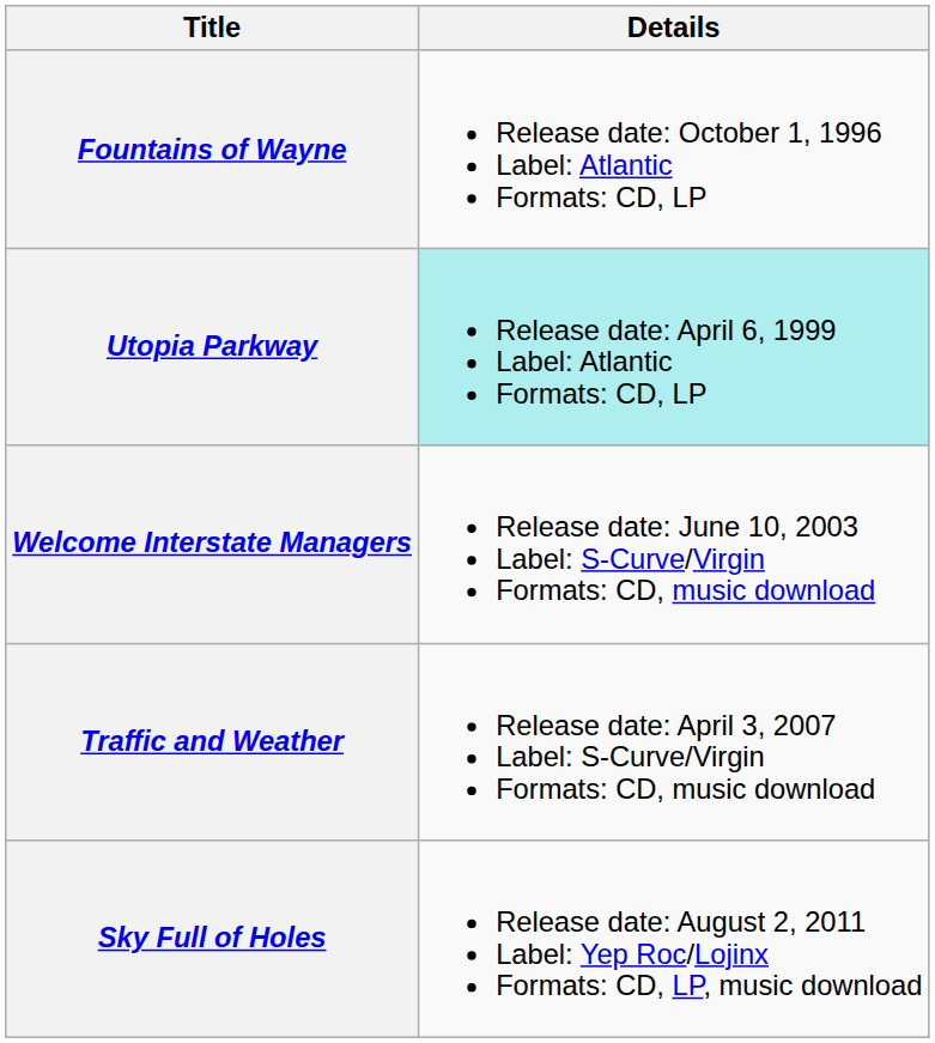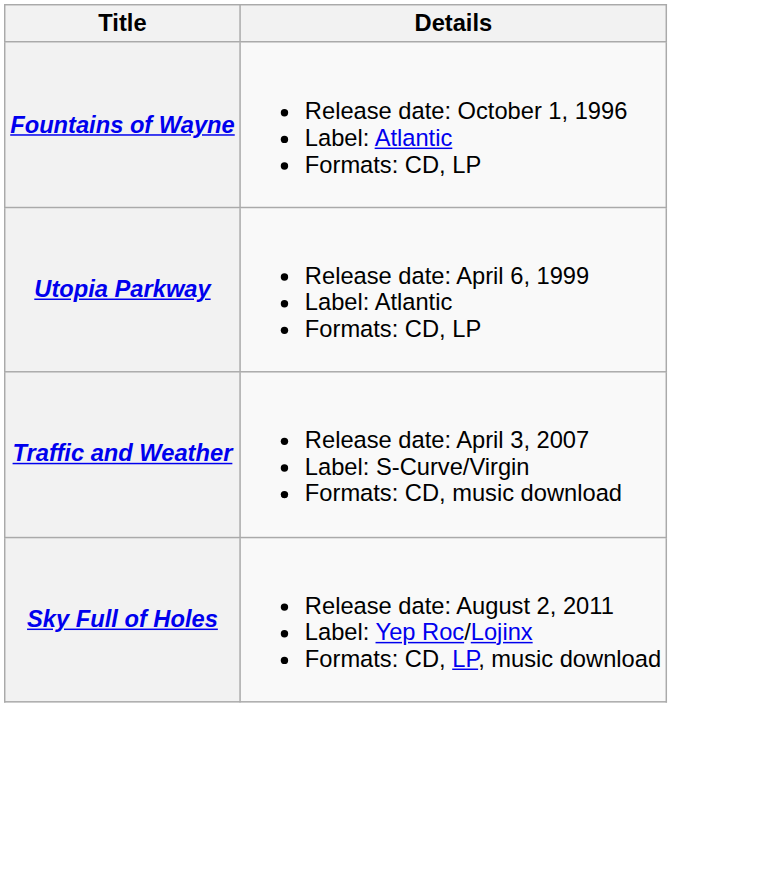Utopia Parkway | Details: paleturquoise background -> no background
- row: Welcome Interstate Managers | Release date: June 10, 2003 Label: S-Curve/Virgin Formats: CD, music download
